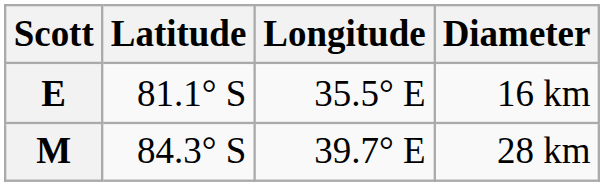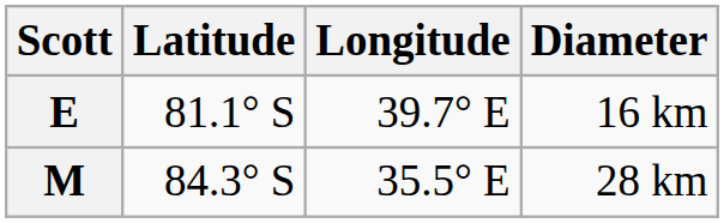E | Longitude: 35.5° E -> 39.7° E
M | Longitude: 39.7° E -> 35.5° E
